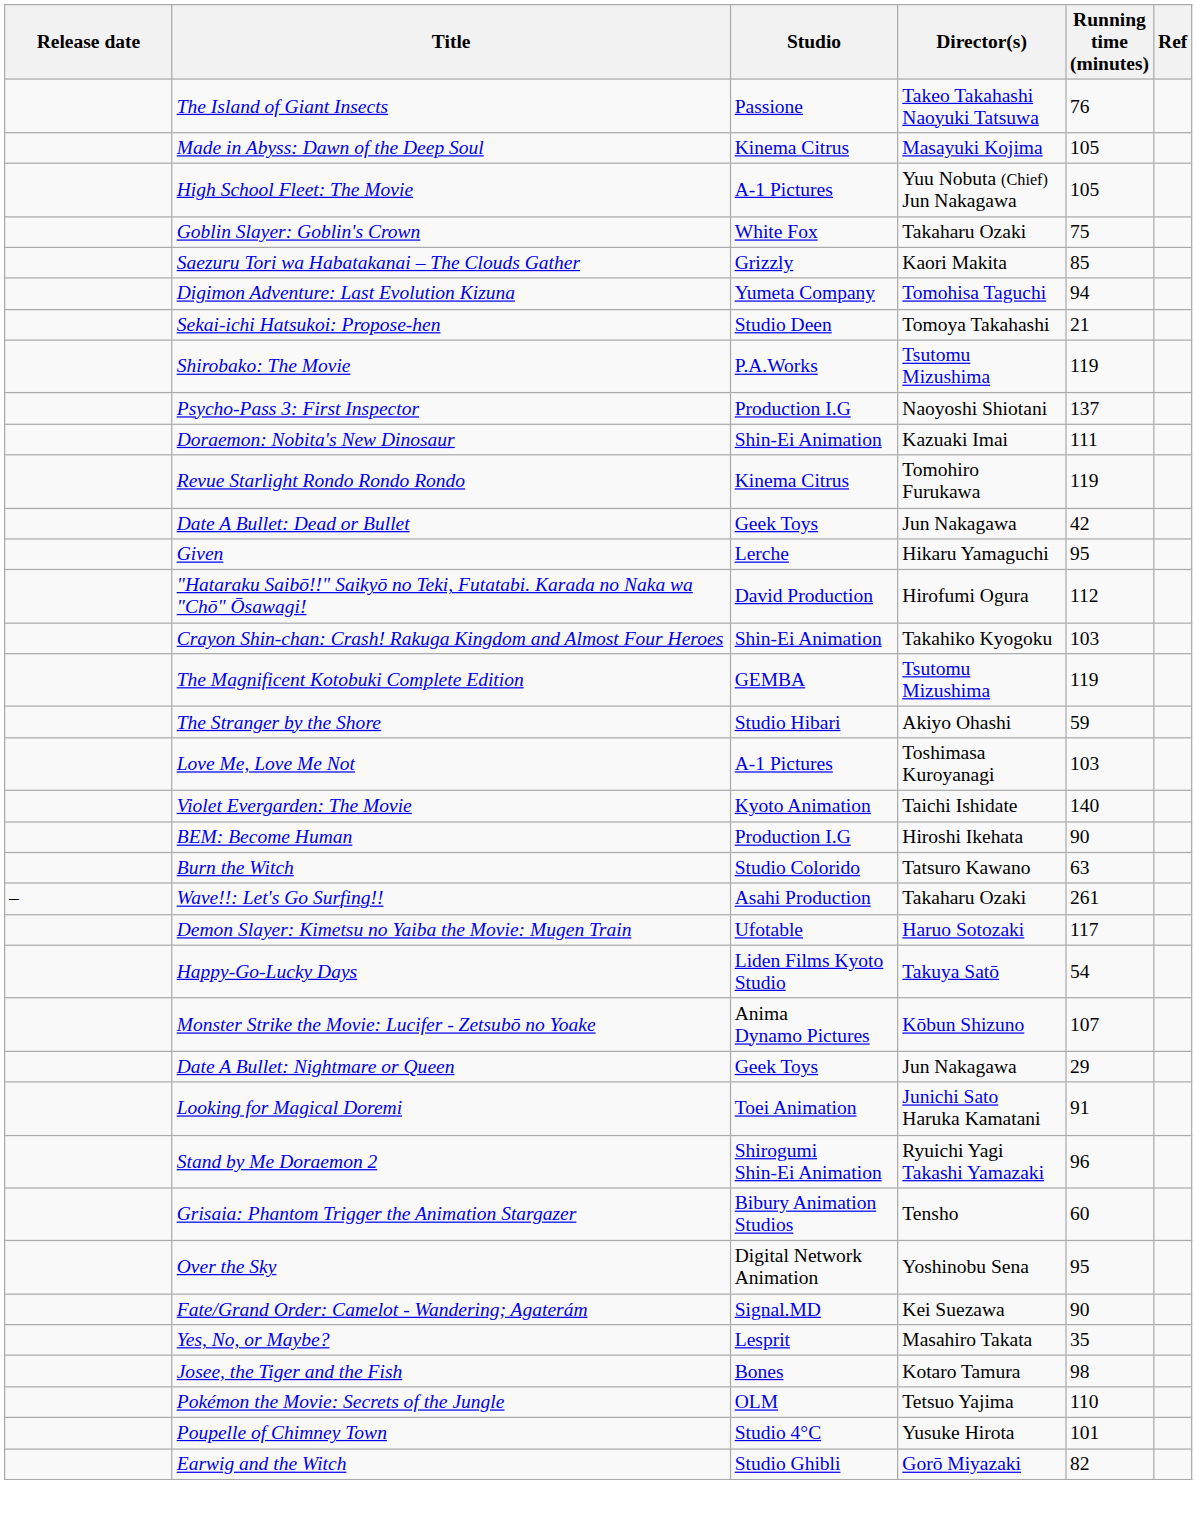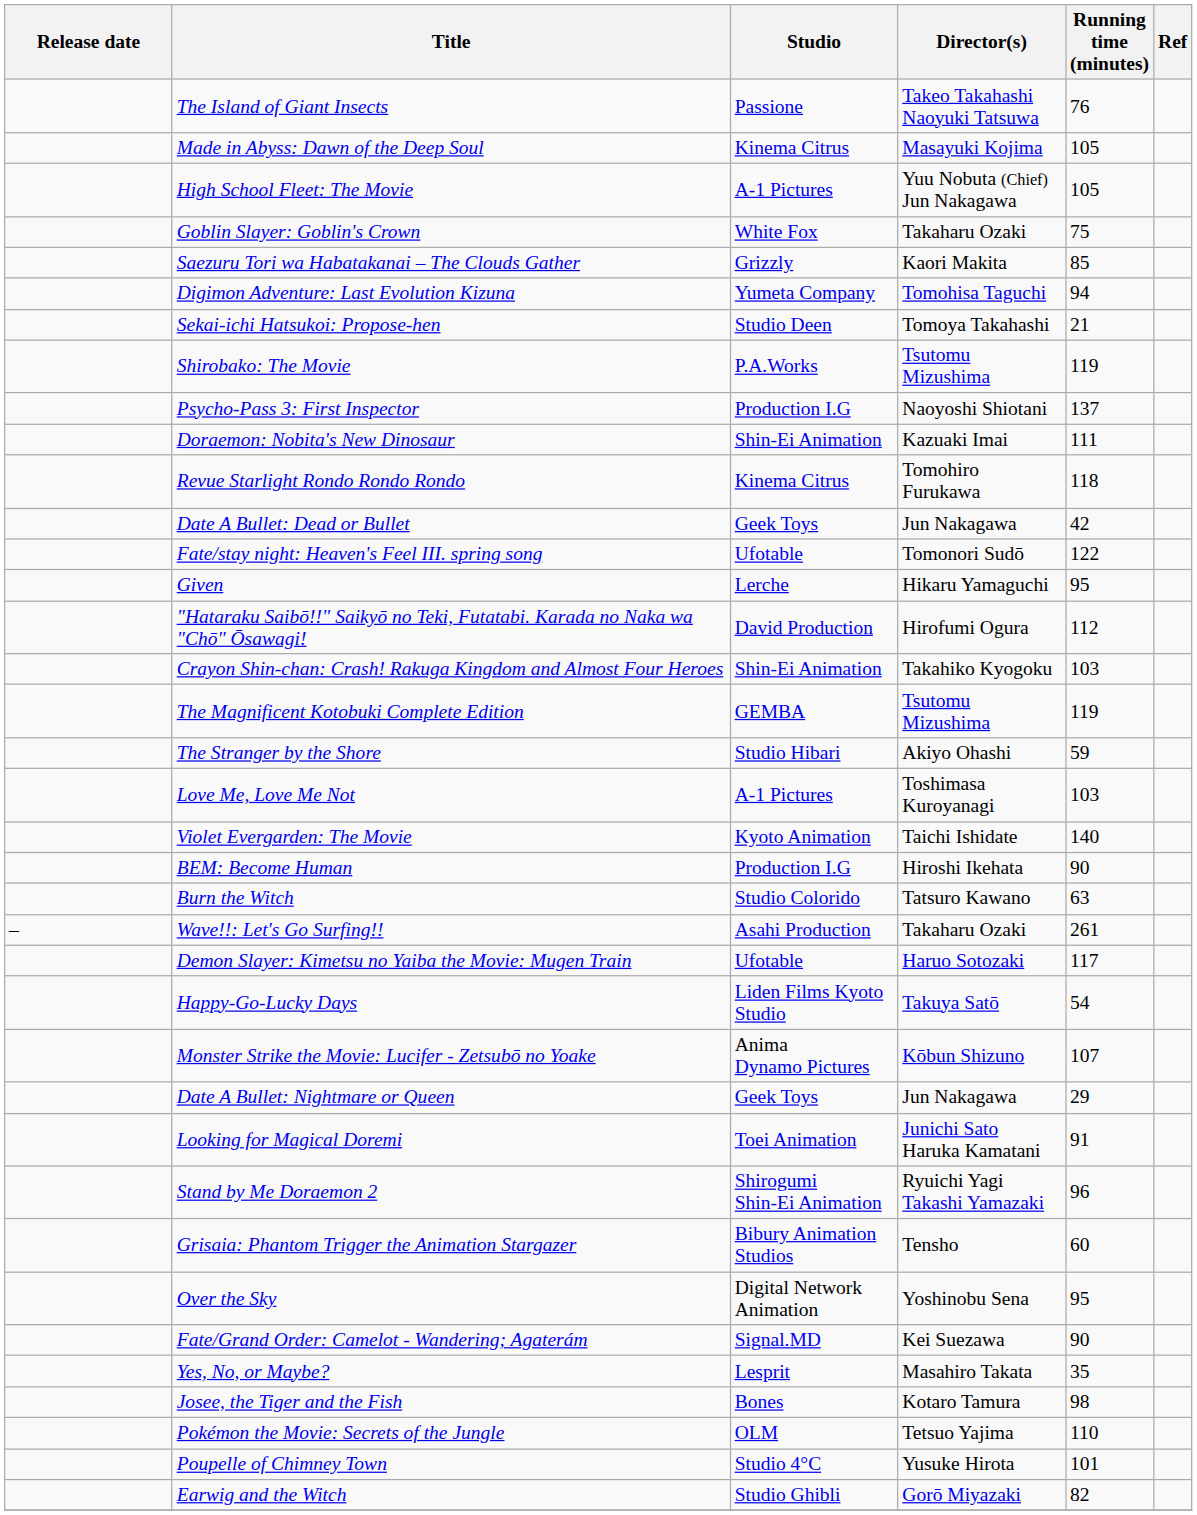Revue Starlight Rondo Rondo Rondo | Running time (minutes): 119 -> 118
+ row: Fate/stay night: Heaven's Feel III. spring song | Ufotable | Tomonori Sudō | 122
